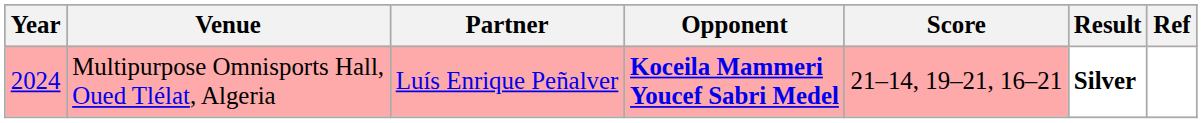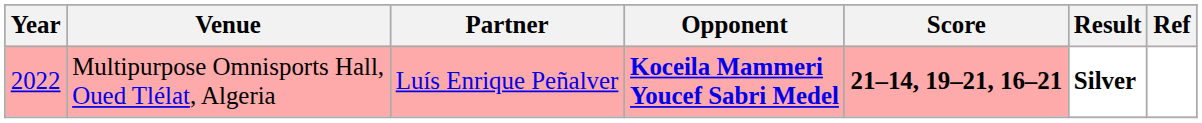Multipurpose Omnisports Hall, Oued Tlélat, Algeria | Year: 2024 -> 2022
Multipurpose Omnisports Hall, Oued Tlélat, Algeria | Score: normal -> bold
